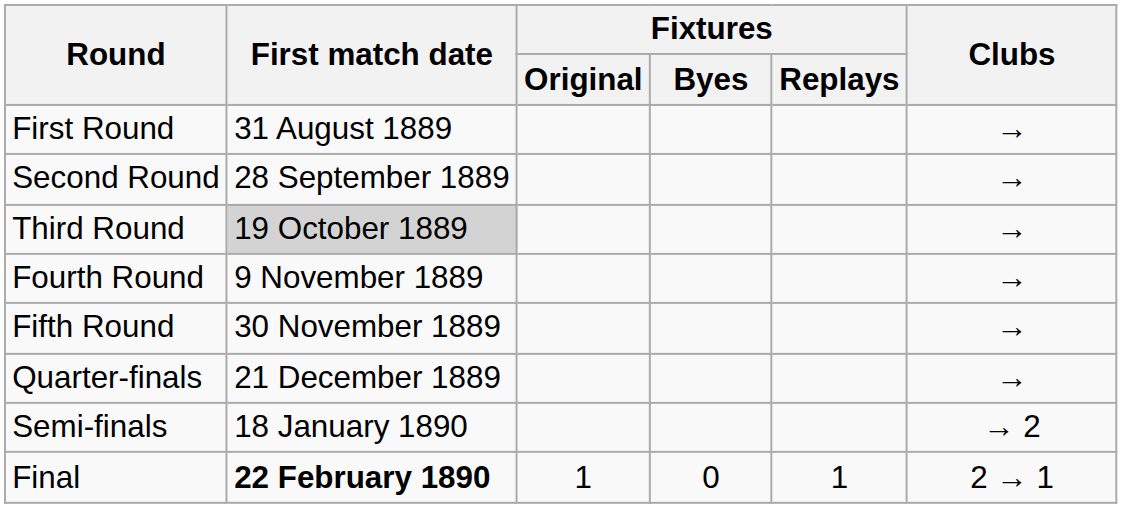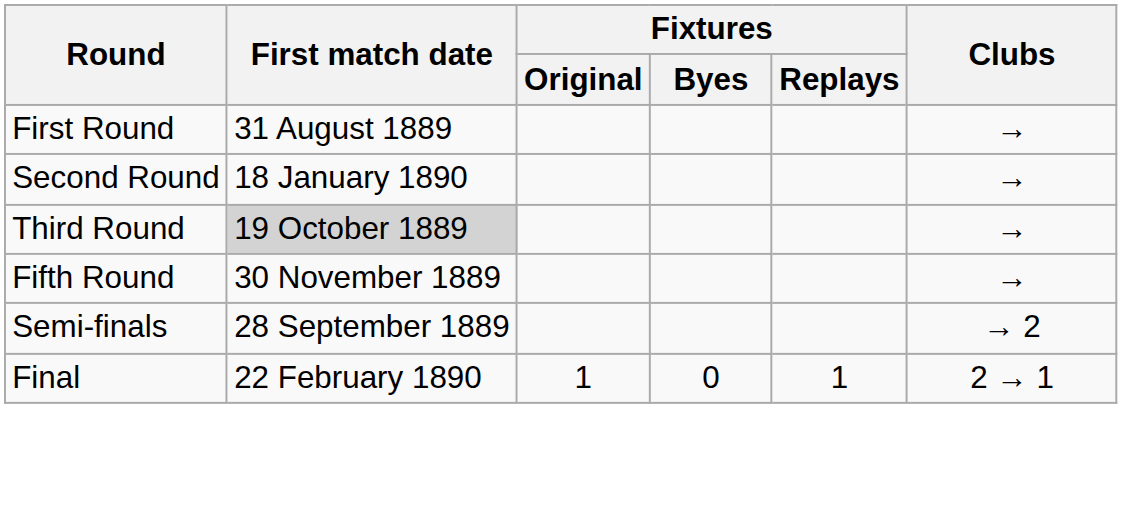Second Round | First match date: 28 September 1889 -> 18 January 1890
- row: Fourth Round | 9 November 1889 | →
- row: Quarter-finals | 21 December 1889 | →
Semi-finals | First match date: 18 January 1890 -> 28 September 1889
Final | First match date: bold -> normal
